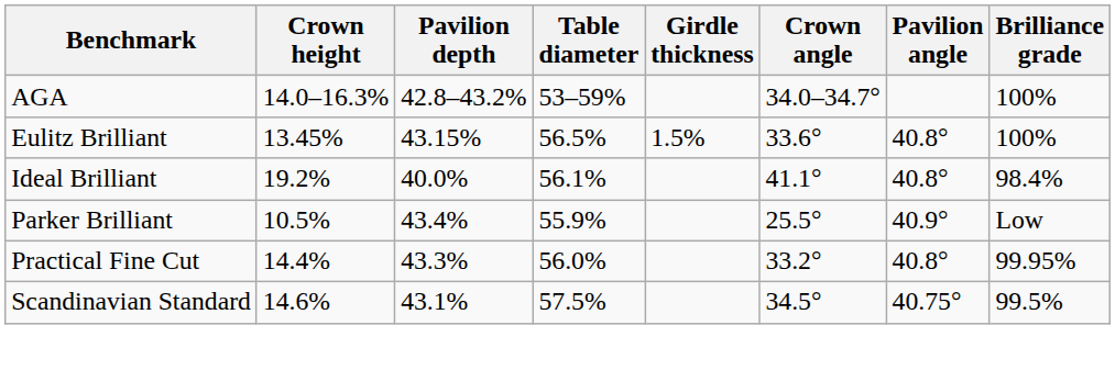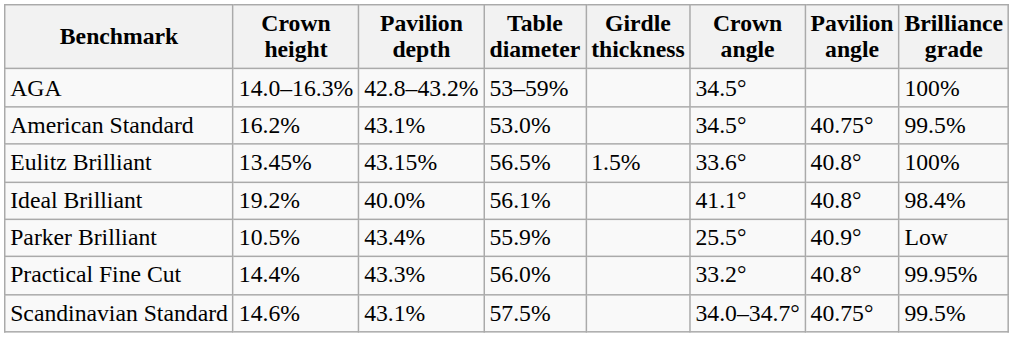AGA | Crown angle: 34.0–34.7° -> 34.5°
+ row: American Standard | 16.2% | 43.1% | 53.0% | 34.5° | 40.75° | 99.5%
Scandinavian Standard | Crown angle: 34.5° -> 34.0–34.7°
